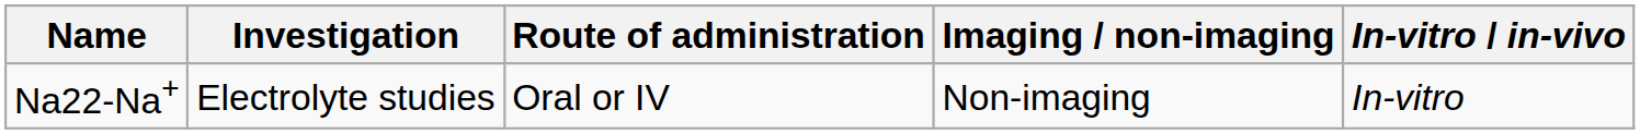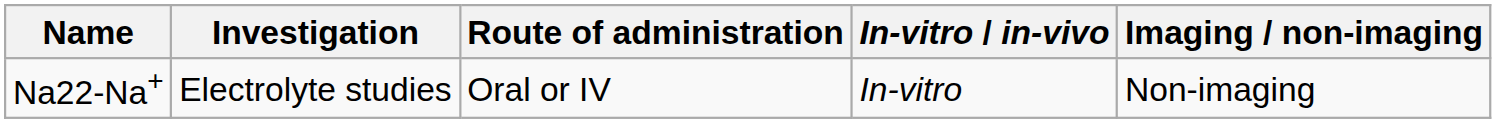columns swapped: In-vitro / in-vivo <-> Imaging / non-imaging
